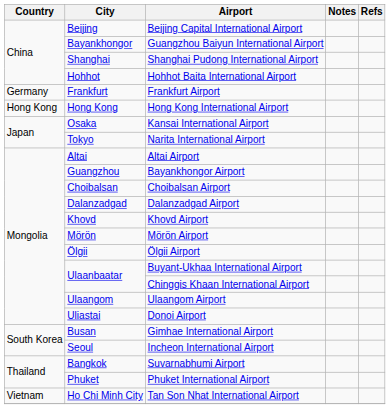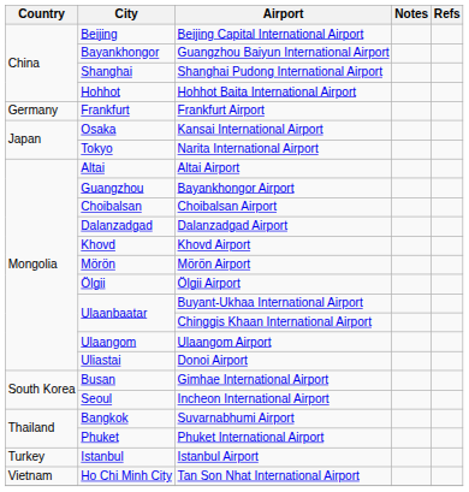- row: Hong Kong | Hong Kong | Hong Kong International Airport
+ row: Turkey | Istanbul | Istanbul Airport
